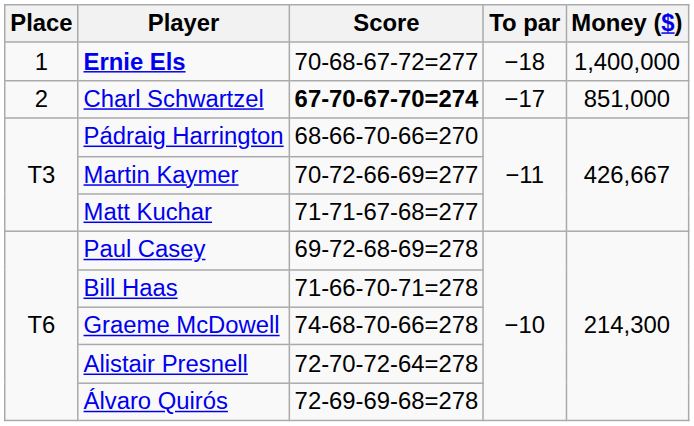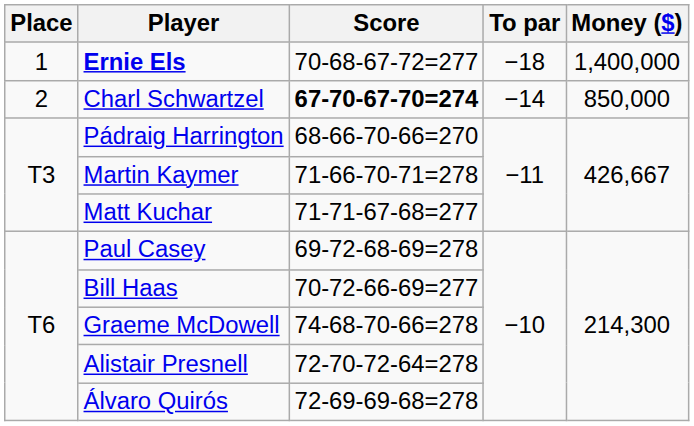Charl Schwartzel | To par: −17 -> −14
Charl Schwartzel | Money ($): 851,000 -> 850,000
Martin Kaymer | Score: 70-72-66-69=277 -> 71-66-70-71=278
Bill Haas | Score: 71-66-70-71=278 -> 70-72-66-69=277
